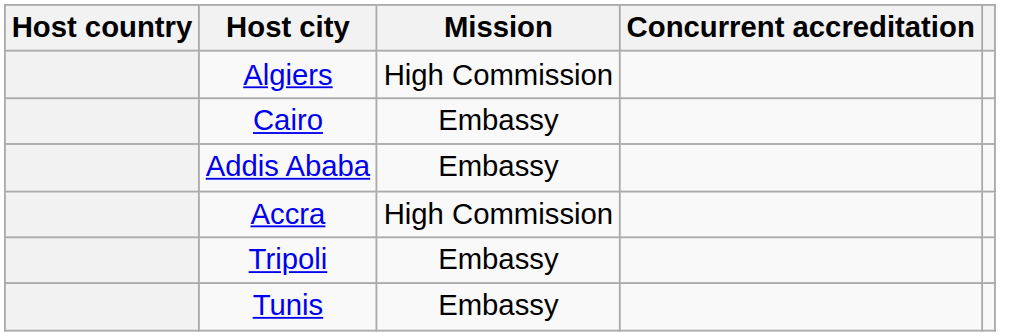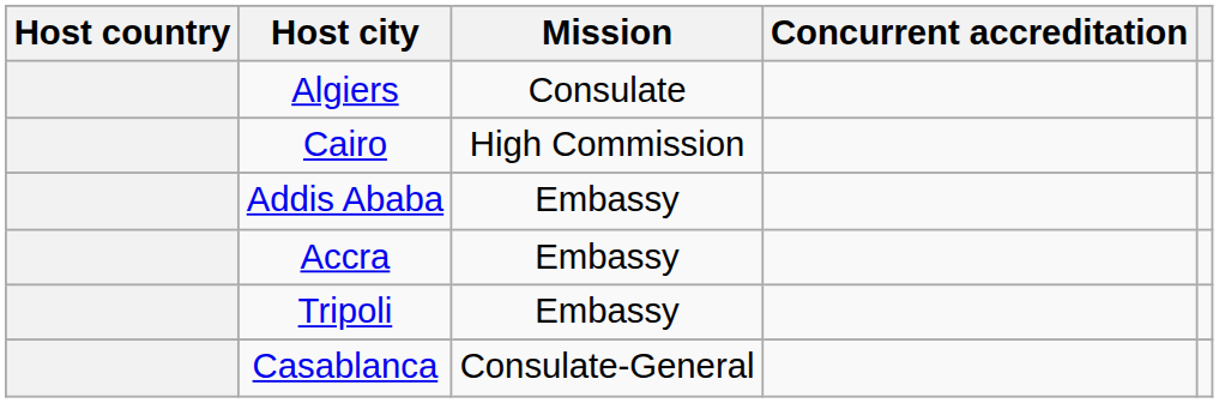Algiers | Mission: High Commission -> Consulate
Cairo | Mission: Embassy -> High Commission
Accra | Mission: High Commission -> Embassy
+ row: Casablanca | Consulate-General
- row: Tunis | Embassy
